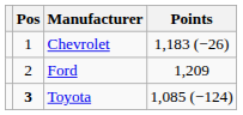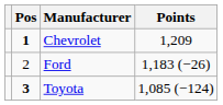Chevrolet | Pos: normal -> bold
Chevrolet | Points: 1,183 (−26) -> 1,209
Ford | Points: 1,209 -> 1,183 (−26)
